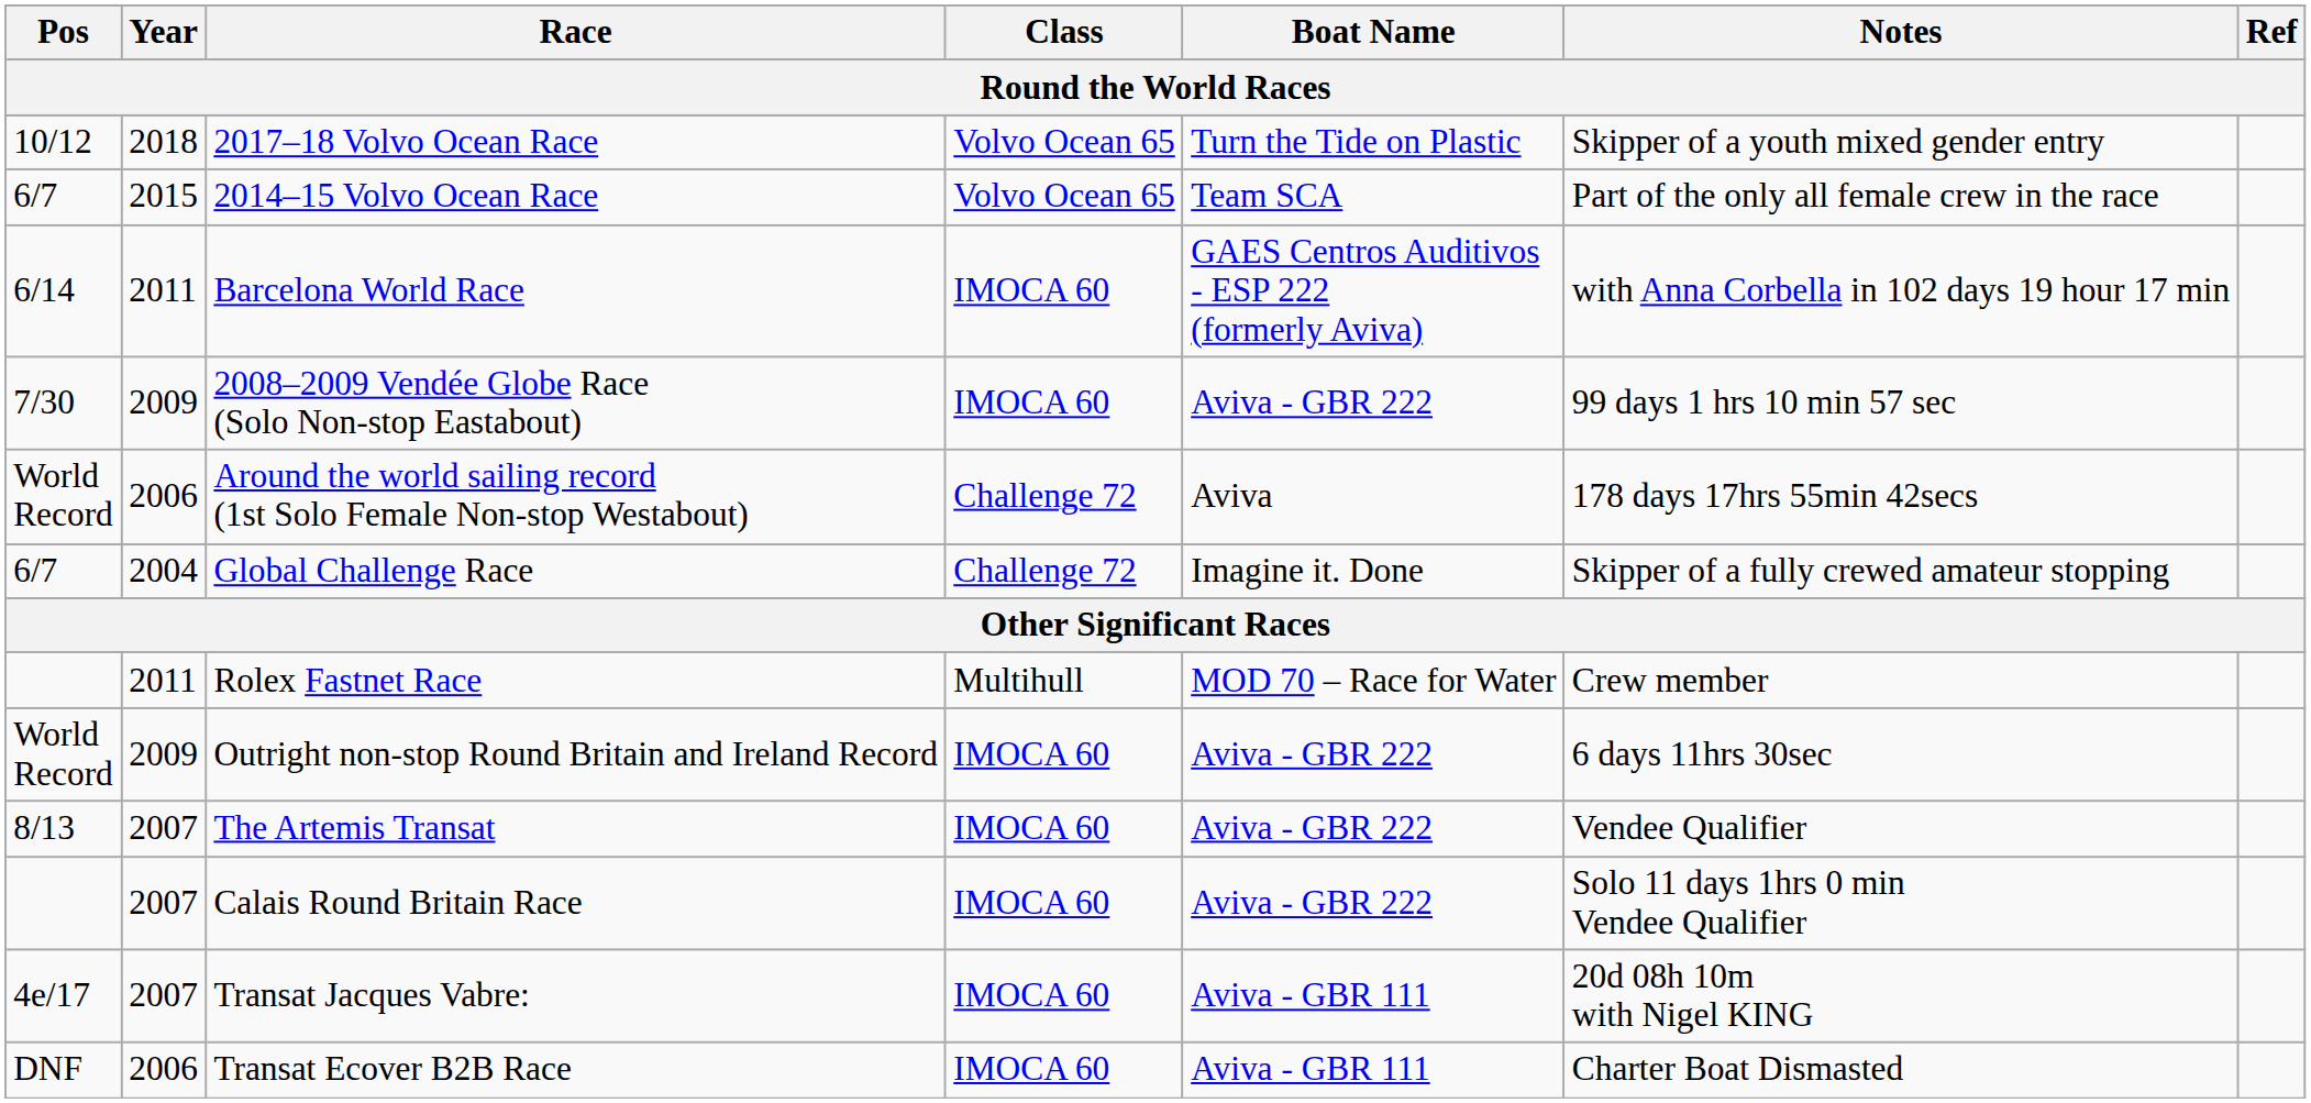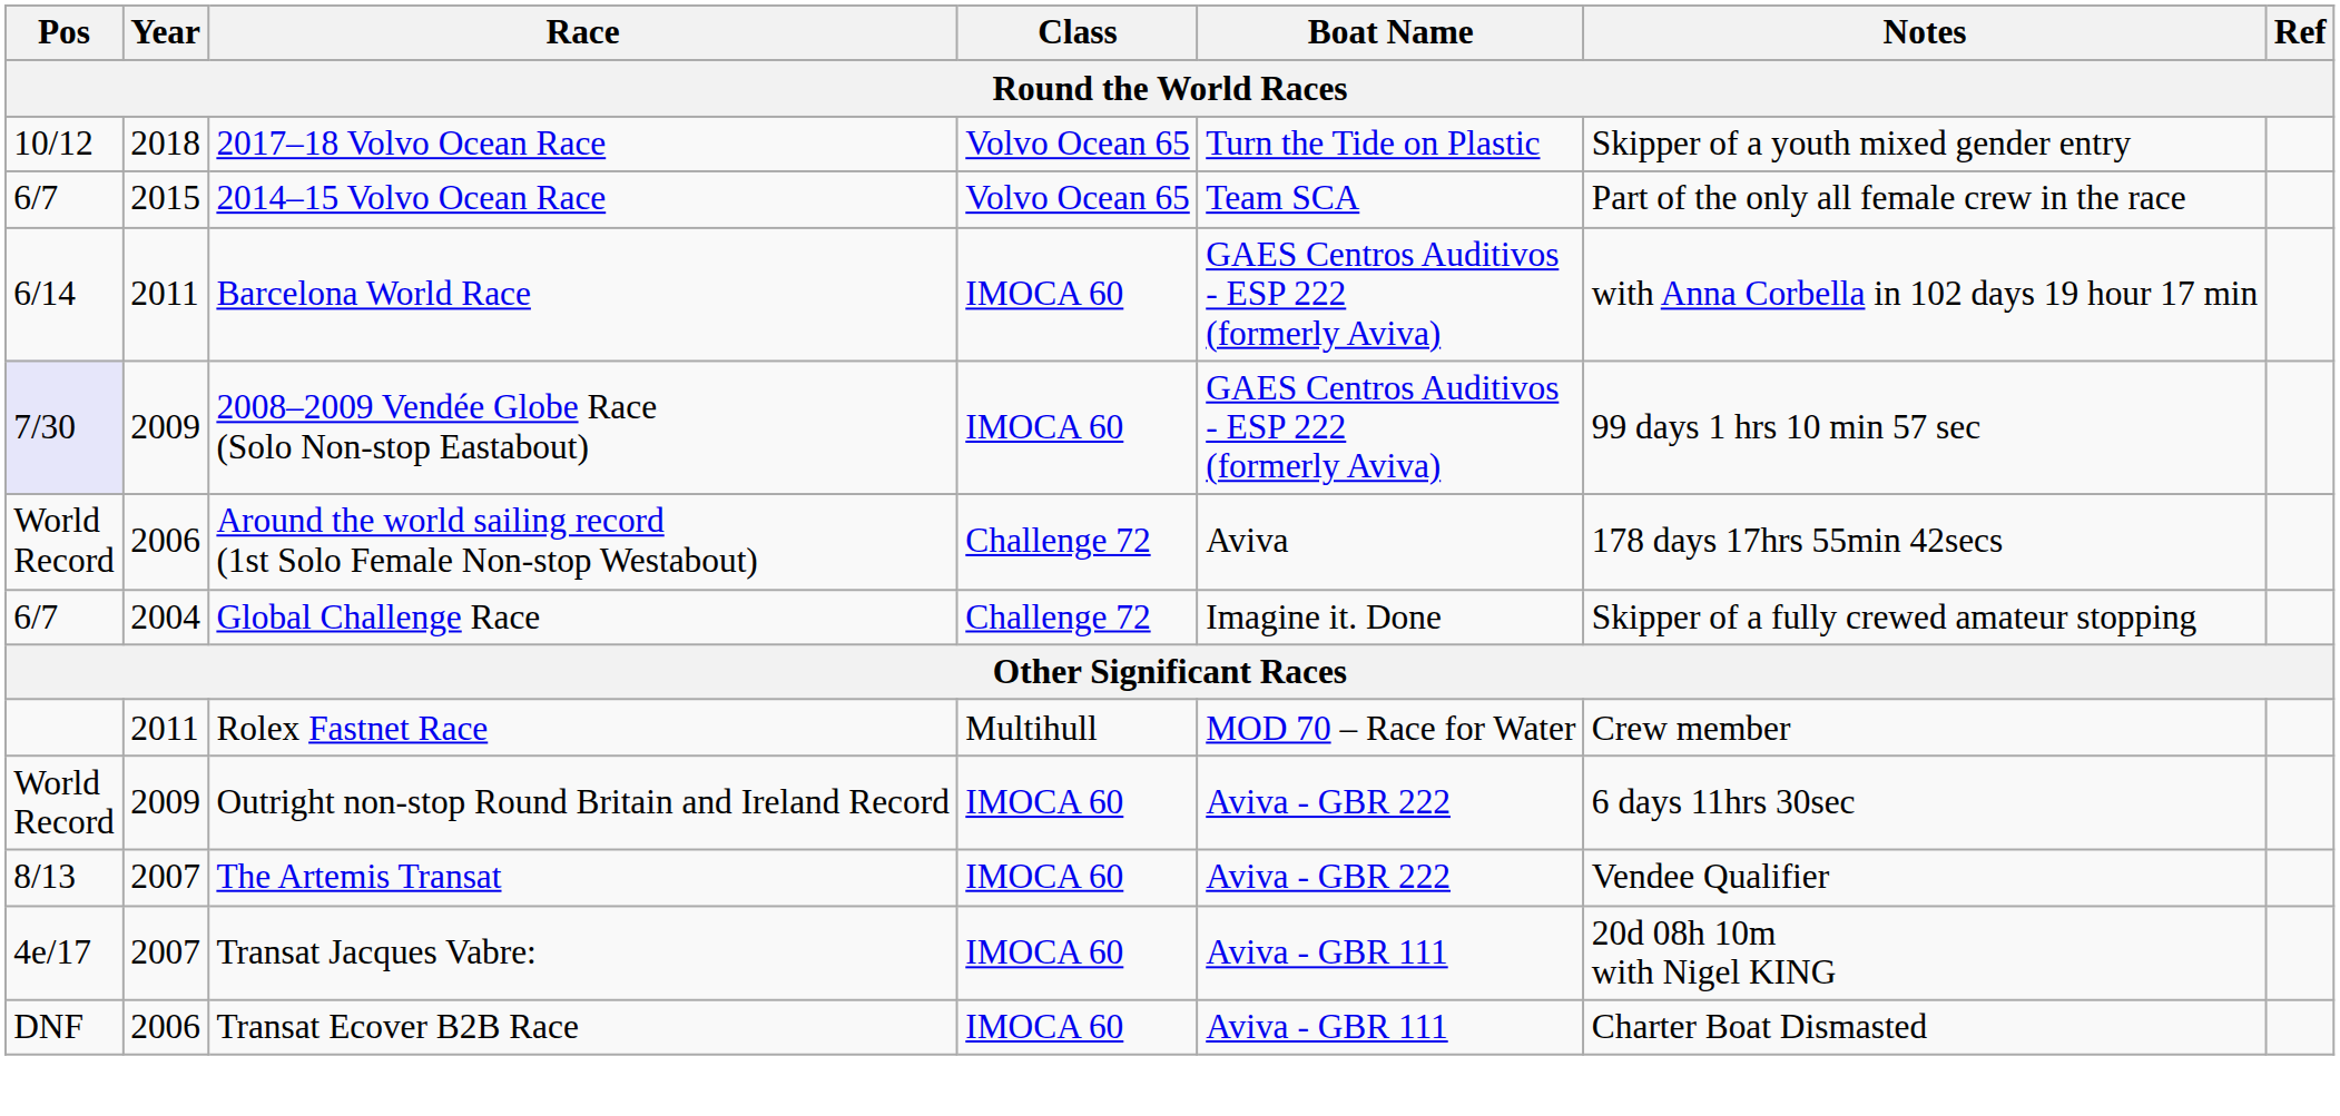2008–2009 Vendée Globe Race (Solo Non-stop Eastabout) | Pos: no background -> lavender background
2008–2009 Vendée Globe Race (Solo Non-stop Eastabout) | Boat Name: Aviva - GBR 222 -> GAES Centros Auditivos - ESP 222 (formerly Aviva)
- row: 2007 | Calais Round Britain Race | IMOCA 60 | Aviva - GBR 222 | Solo 11 days 1hrs 0 min Vendee Qualifier
